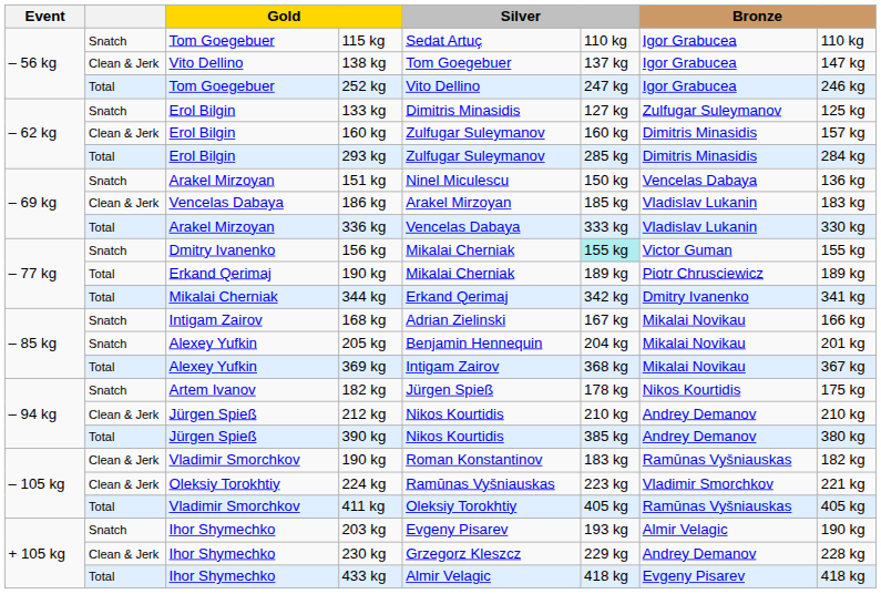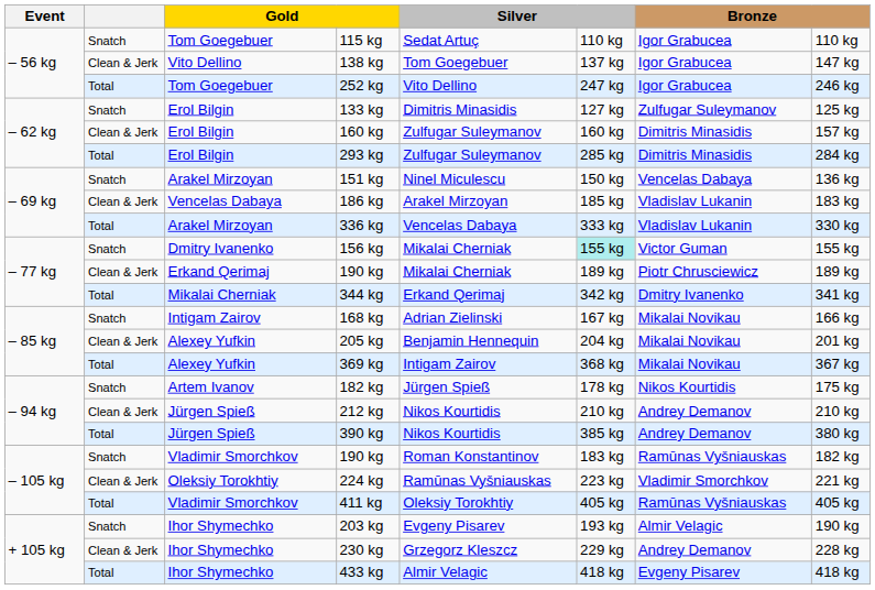Erkand Qerimaj / 190 kg | column 2: Total -> Clean & Jerk
205 kg | column 2: Snatch -> Clean & Jerk
Vladimir Smorchkov / 190 kg | column 2: Clean & Jerk -> Snatch
